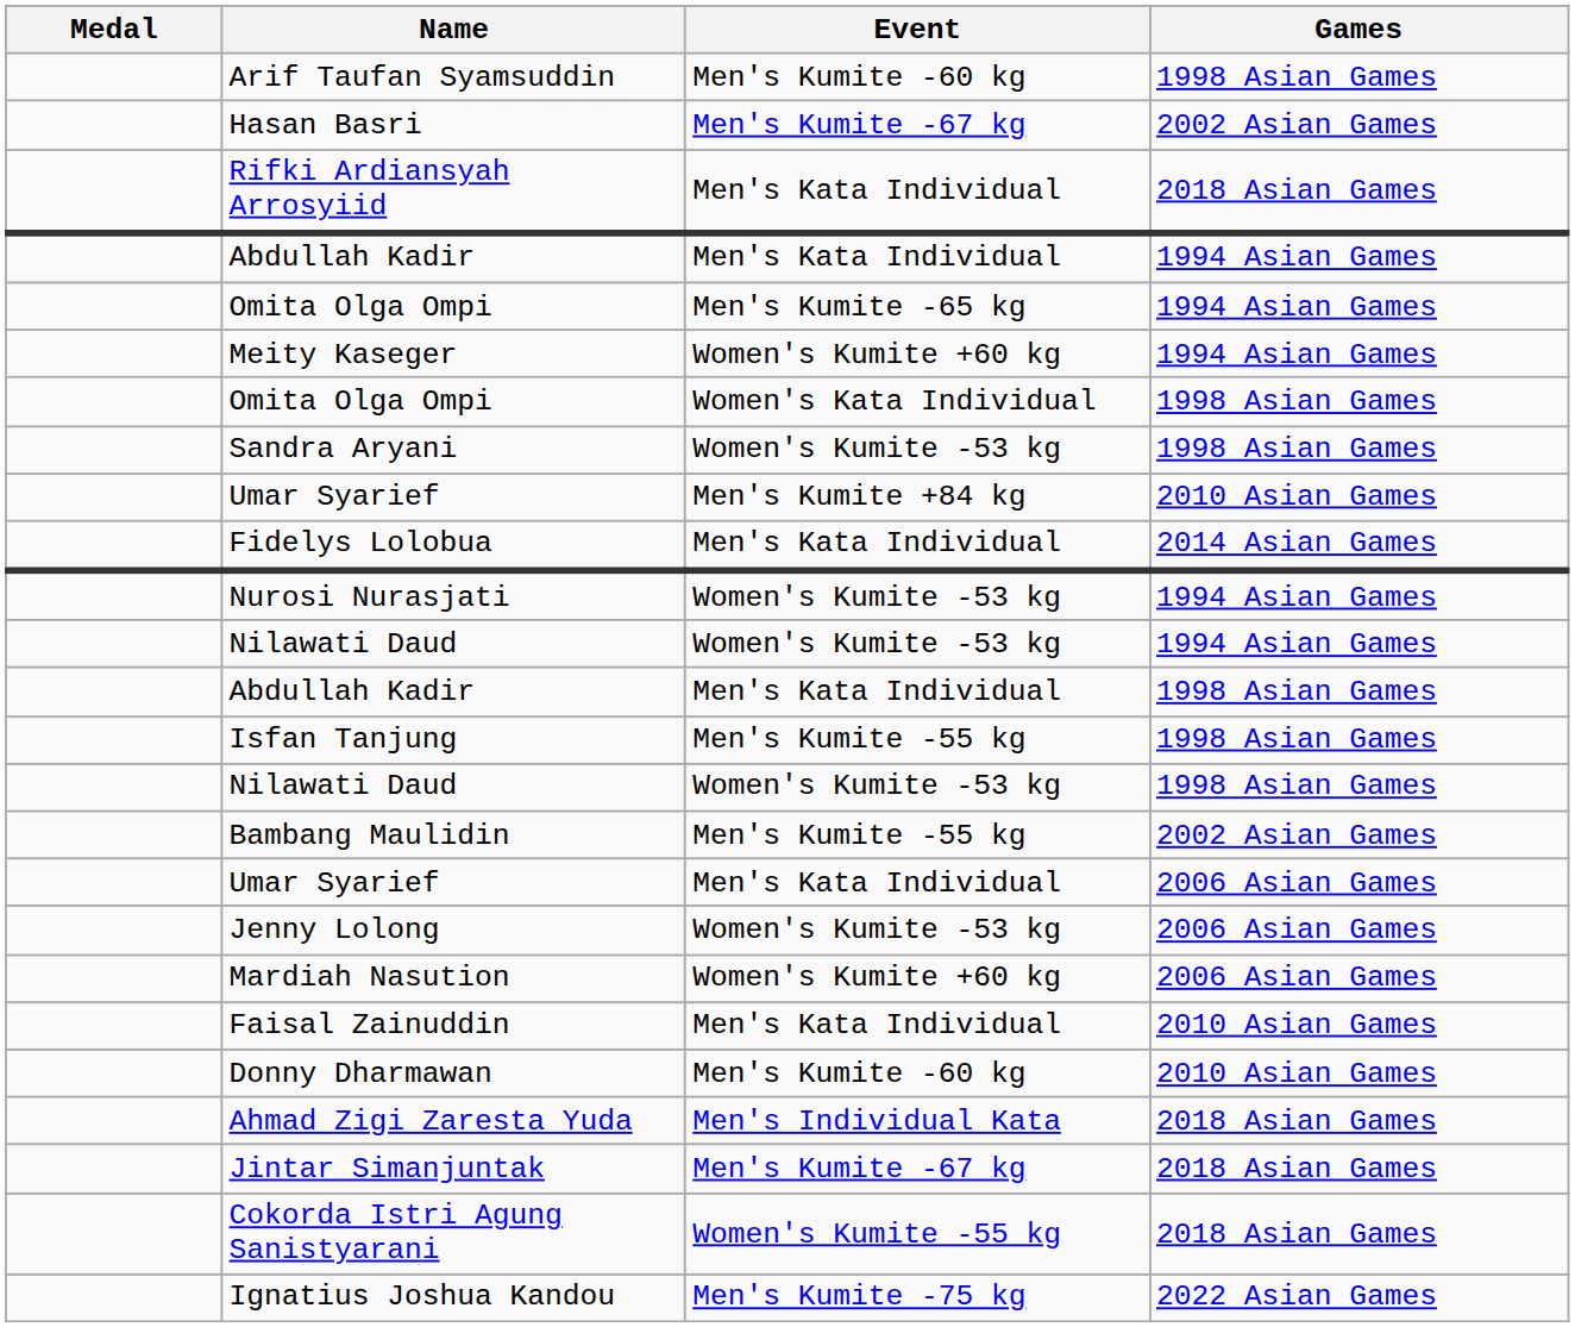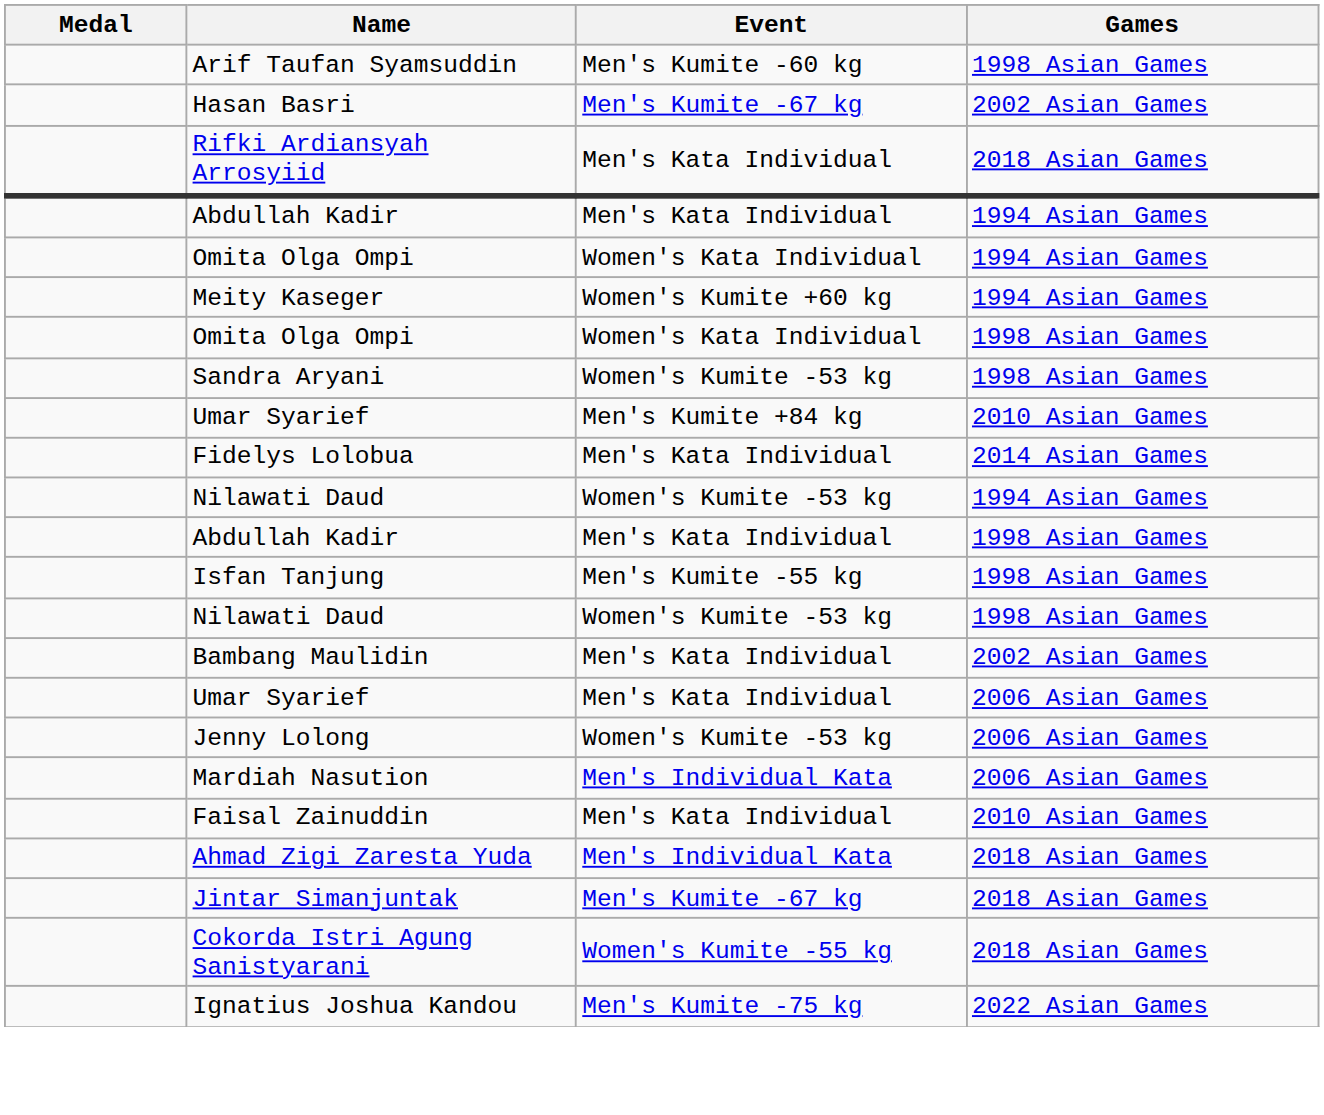Omita Olga Ompi / 1994 Asian Games | Event: Men's Kumite -65 kg -> Women's Kata Individual
- row: Nurosi Nurasjati | Women's Kumite -53 kg | 1994 Asian Games
Bambang Maulidin | Event: Men's Kumite -55 kg -> Men's Kata Individual
Mardiah Nasution | Event: Women's Kumite +60 kg -> Men's Individual Kata
- row: Donny Dharmawan | Men's Kumite -60 kg | 2010 Asian Games
